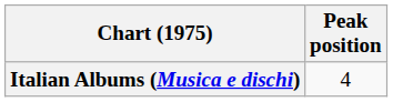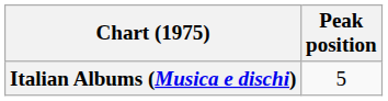Italian Albums (Musica e dischi) | Peak position: 4 -> 5
